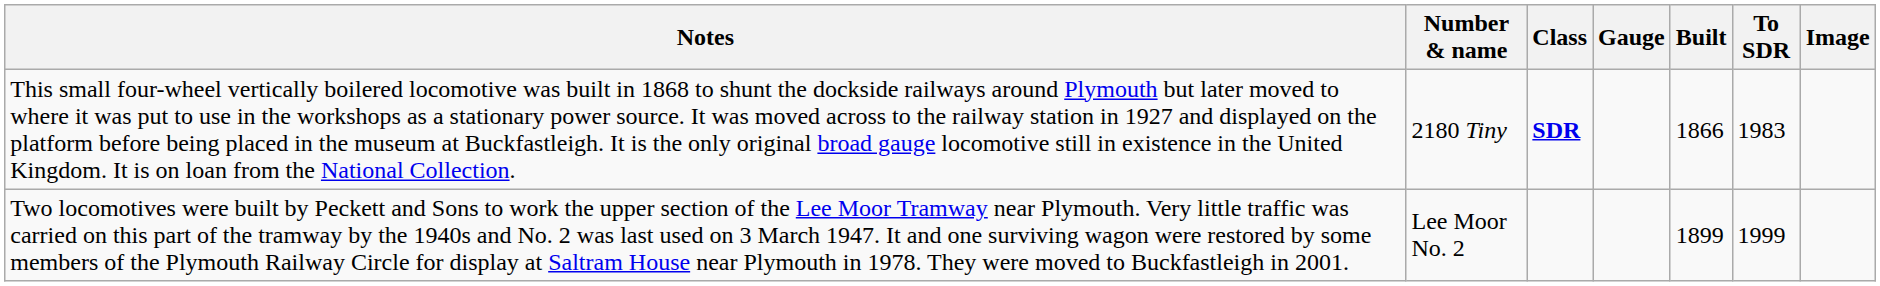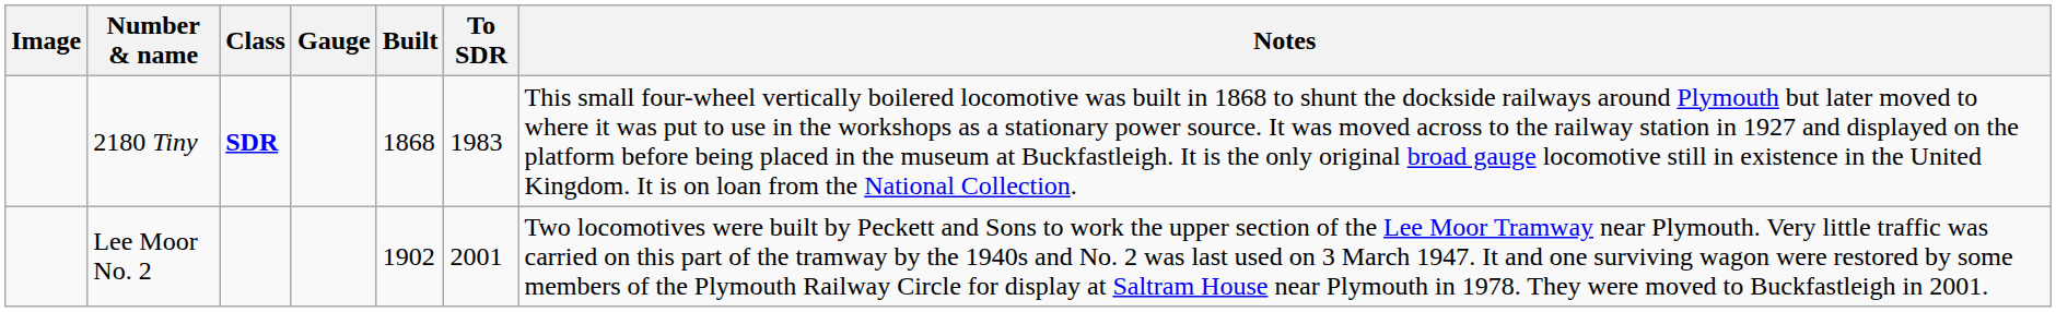columns swapped: Image <-> Notes
2180 Tiny | Built: 1866 -> 1868
Lee Moor No. 2 | Built: 1899 -> 1902
Lee Moor No. 2 | To SDR: 1999 -> 2001
